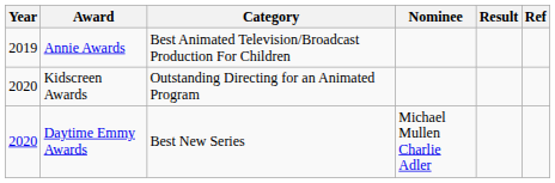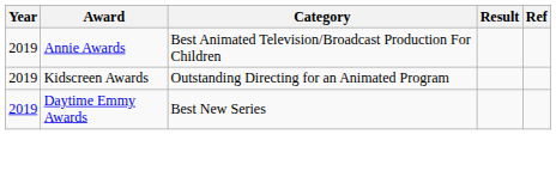- column: Nominee | Michael Mullen Charlie Adler
Kidscreen Awards | Year: 2020 -> 2019
Daytime Emmy Awards | Year: 2020 -> 2019
